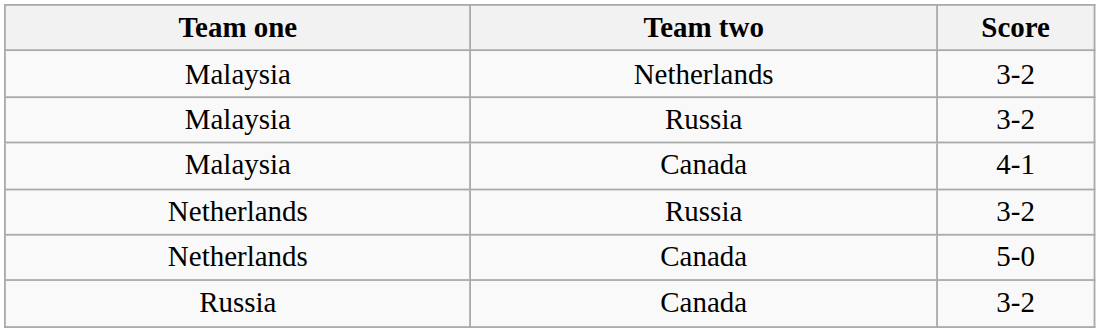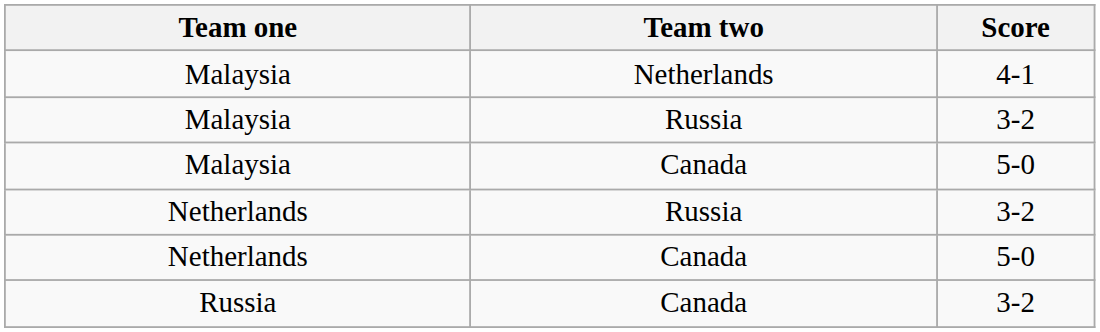Malaysia / Netherlands | Score: 3-2 -> 4-1
Malaysia / Canada | Score: 4-1 -> 5-0
